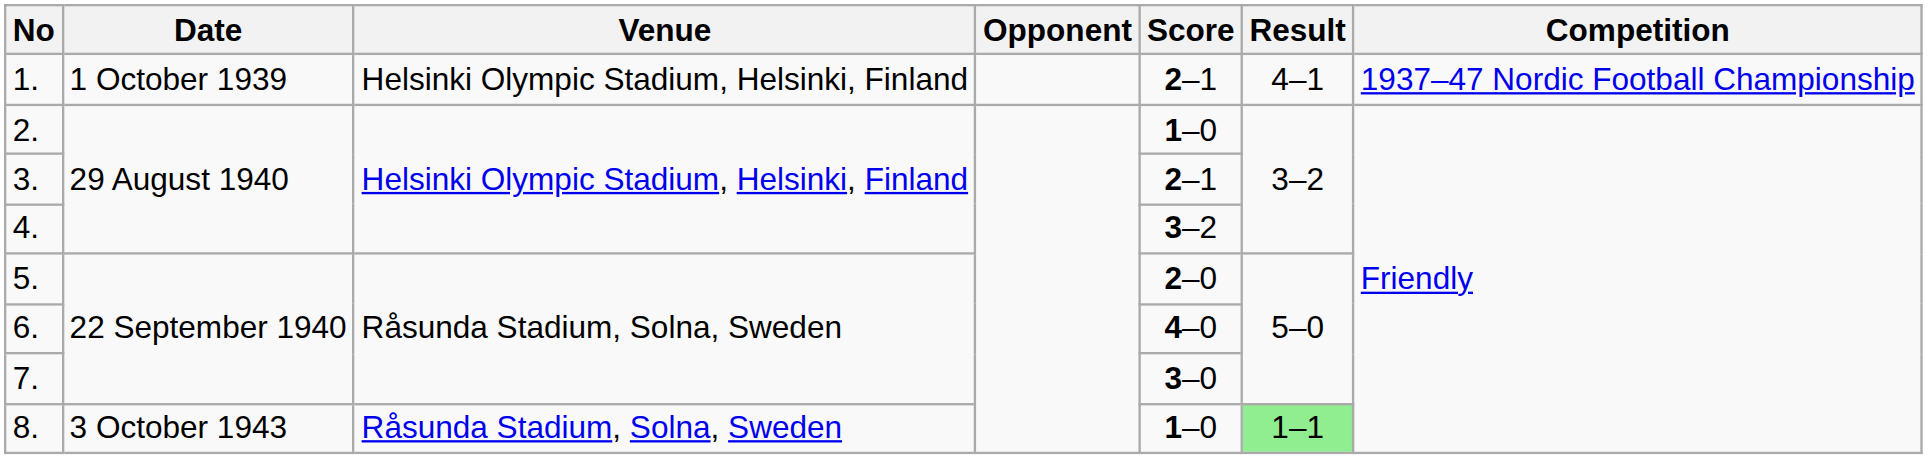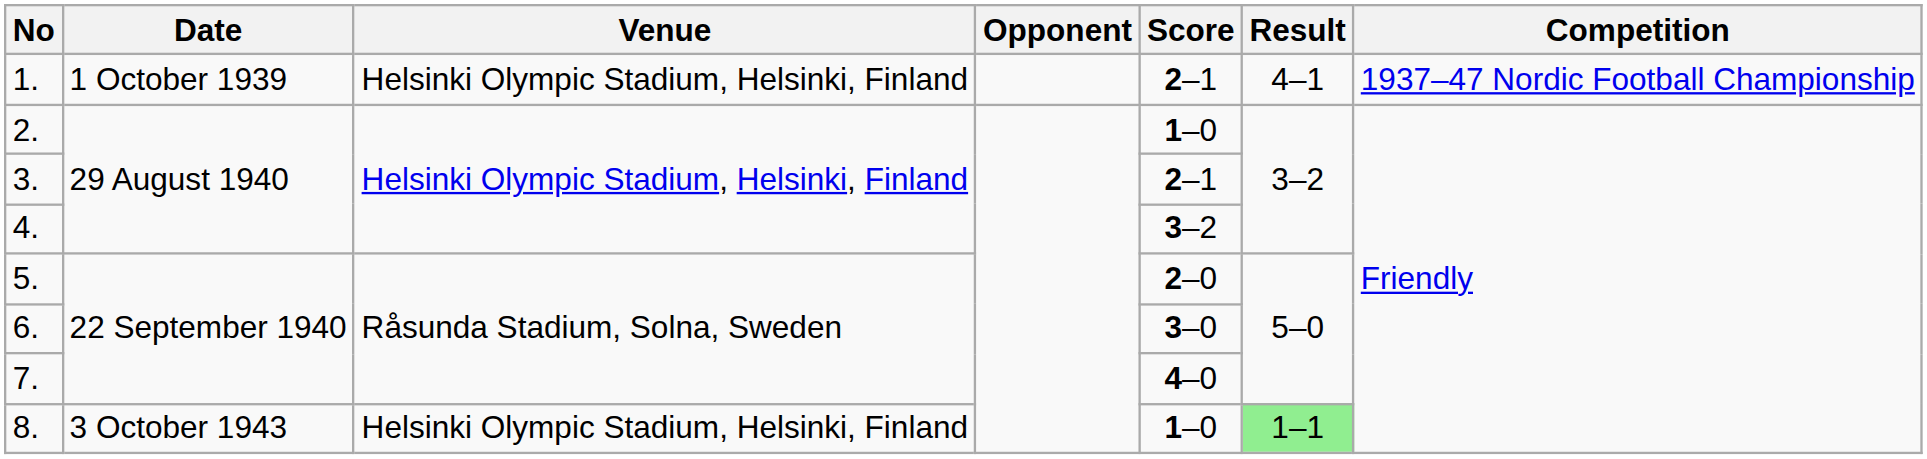6. | Score: 4–0 -> 3–0
7. | Score: 3–0 -> 4–0
8. | Venue: Råsunda Stadium, Solna, Sweden -> Helsinki Olympic Stadium, Helsinki, Finland
